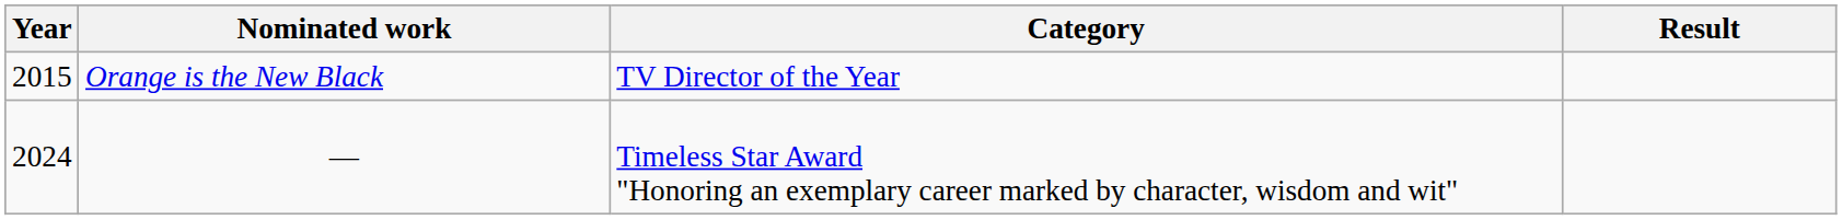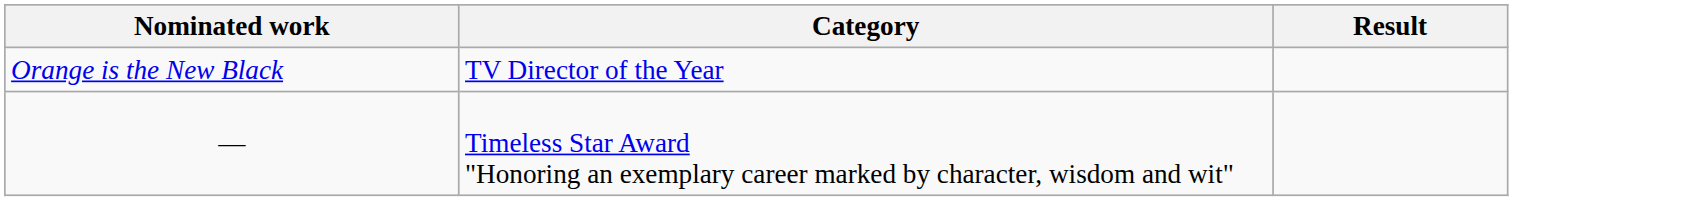- column: Year | 2015 | 2024
